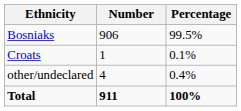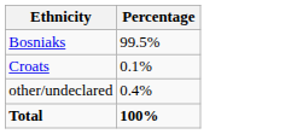- column: Number | 906 | 1 | 4 | 911
